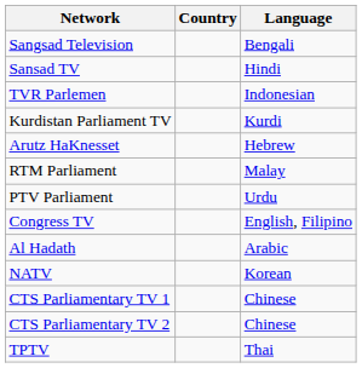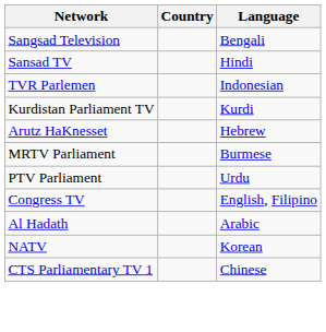- row: RTM Parliament | Malay
+ row: MRTV Parliament | Burmese
- row: CTS Parliamentary TV 2 | Chinese
- row: TPTV | Thai
